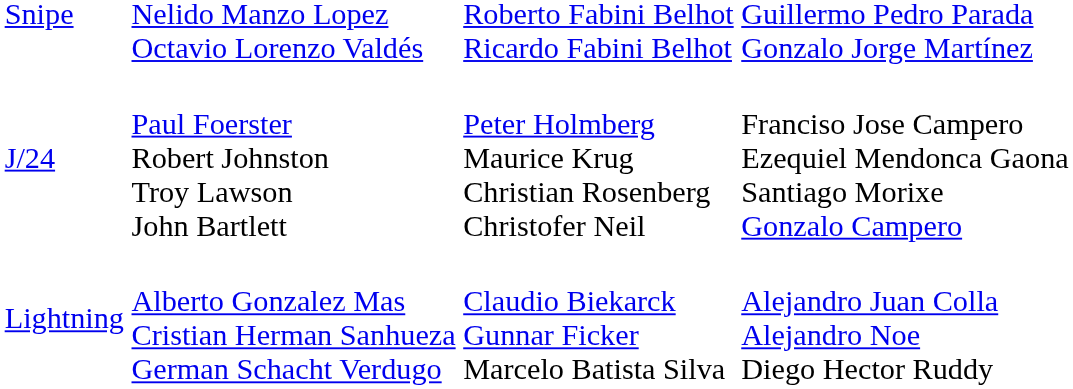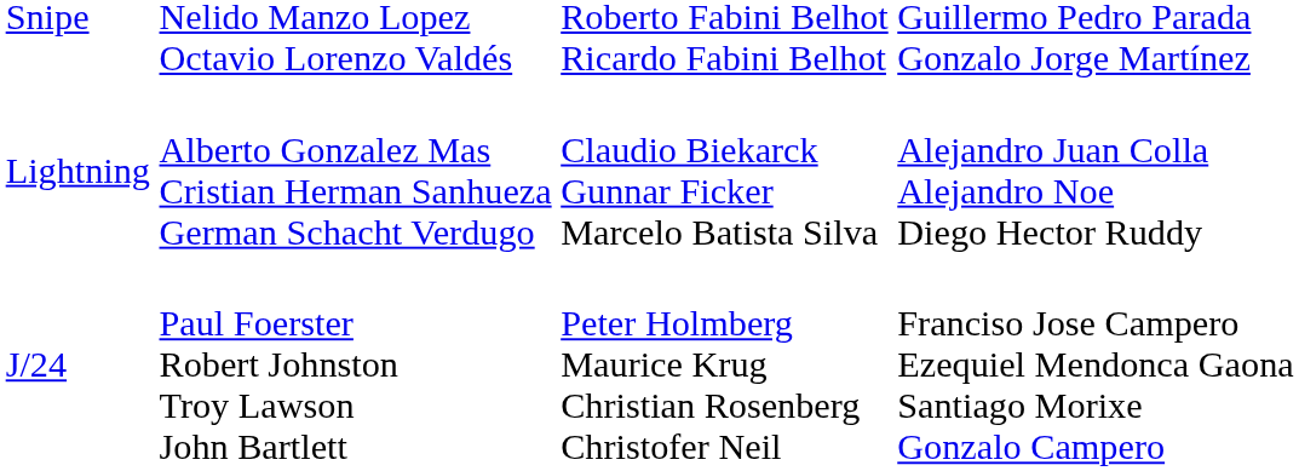rows swapped: Lightning <-> J/24
